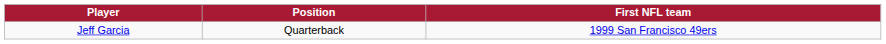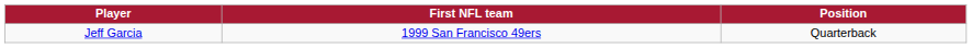columns swapped: Position <-> First NFL team
